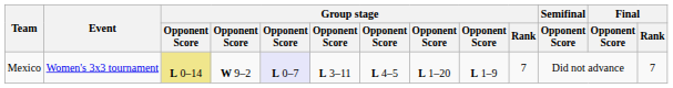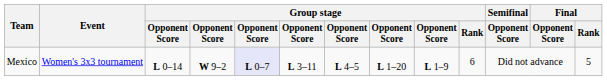Mexico | column 3: khaki background -> no background
Mexico | Group stage / Rank: 7 -> 6
Mexico | Final / Rank: 7 -> 5
